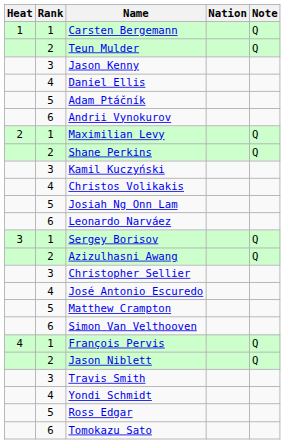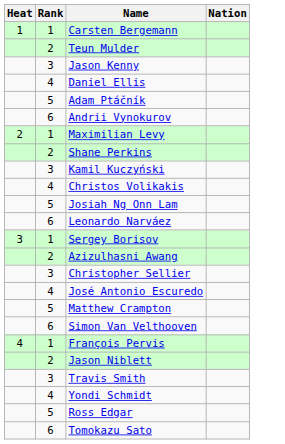- column: Note | Q | Q | Q | Q | Q | Q | Q | Q
